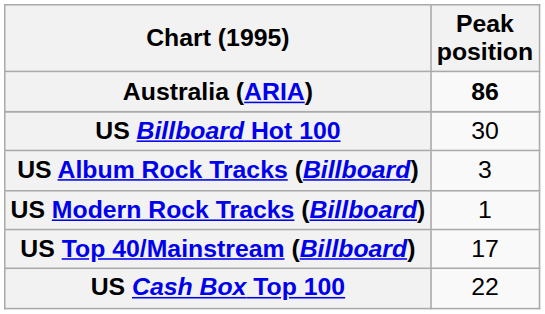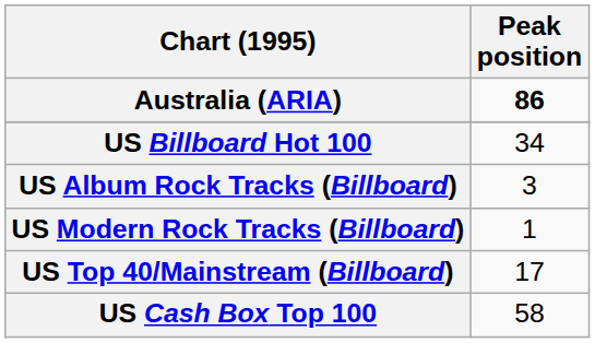US Billboard Hot 100 | Peak position: 30 -> 34
US Cash Box Top 100 | Peak position: 22 -> 58
